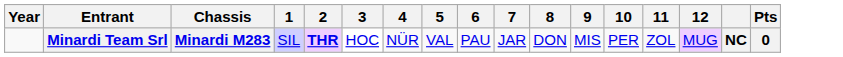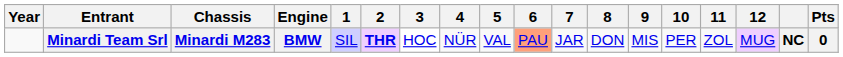+ column: Engine | BMW
Minardi Team Srl | 6: no background -> lightsalmon background
